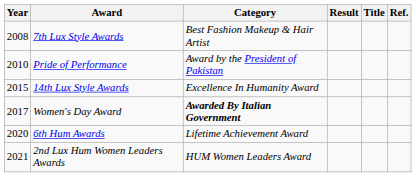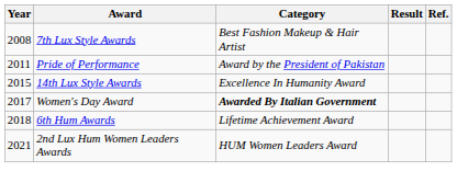- column: Title
Pride of Performance | Year: 2010 -> 2011
6th Hum Awards | Year: 2020 -> 2018
